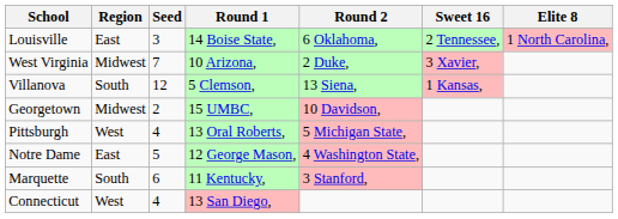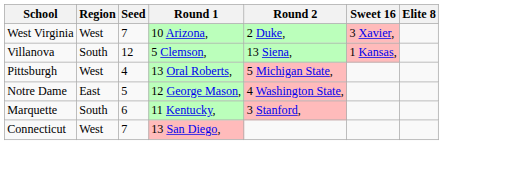- row: Louisville | East | 3 | 14 Boise State, | 6 Oklahoma, | 2 Tennessee, | 1 North Carolina,
West Virginia | Region: Midwest -> West
- row: Georgetown | Midwest | 2 | 15 UMBC, | 10 Davidson,
Connecticut | Seed: 4 -> 7
